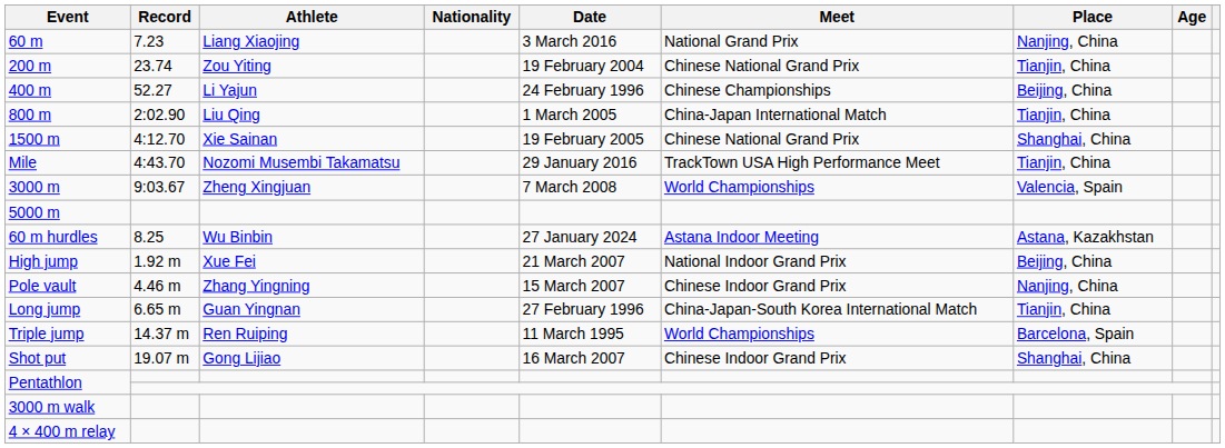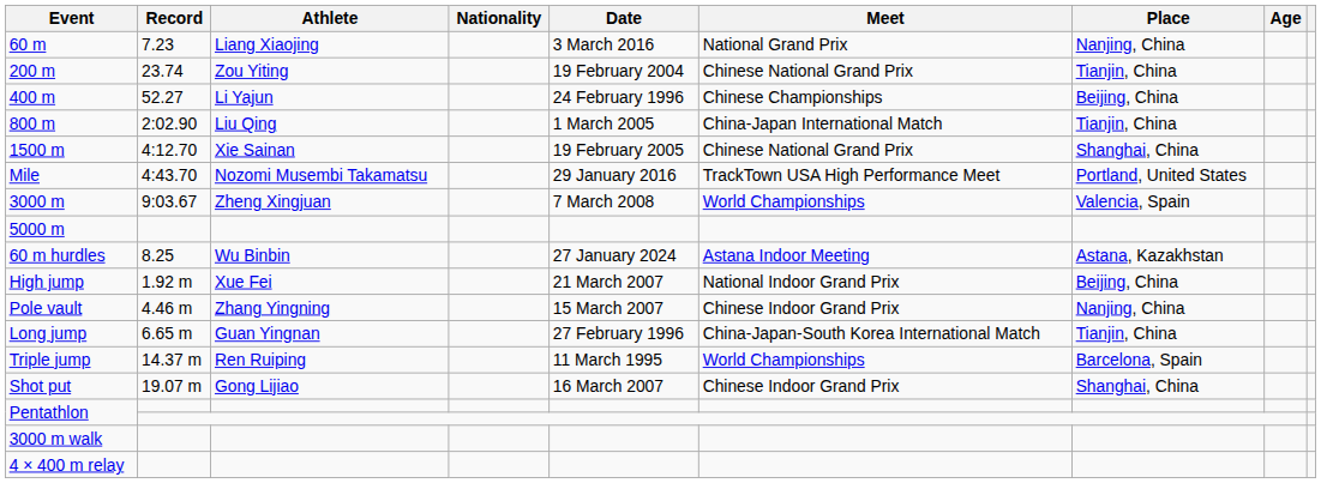Mile | Place: Tianjin, China -> Portland, United States
